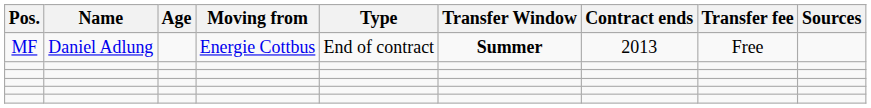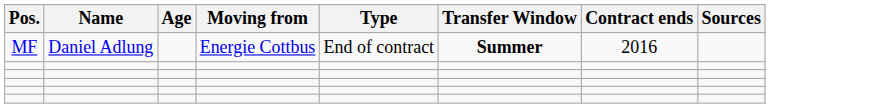- column: Transfer fee | Free
MF | Contract ends: 2013 -> 2016
